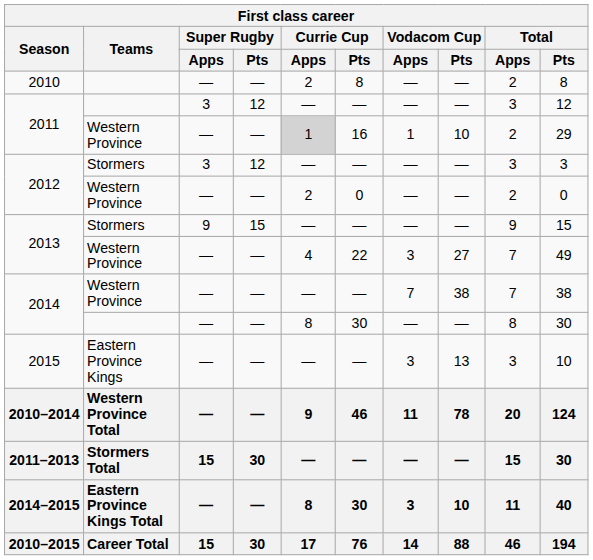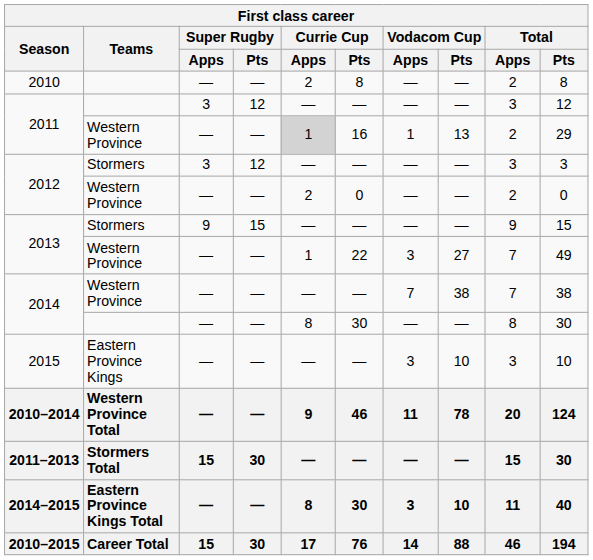2011 / Western Province | Vodacom Cup / Pts: 10 -> 13
2013 / Western Province | Currie Cup / Apps: 4 -> 1
2015 | Vodacom Cup / Pts: 13 -> 10
